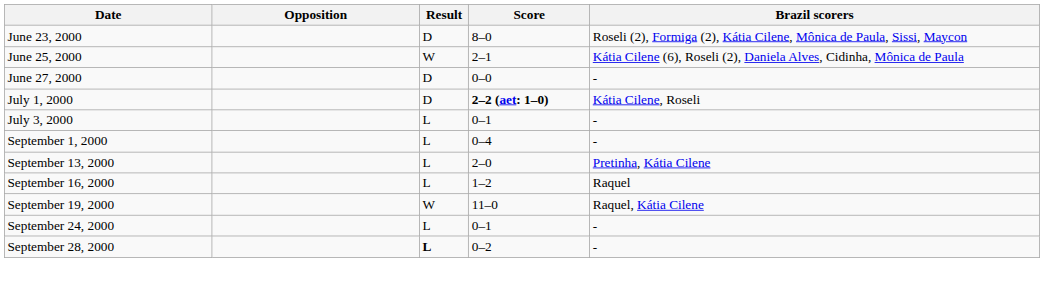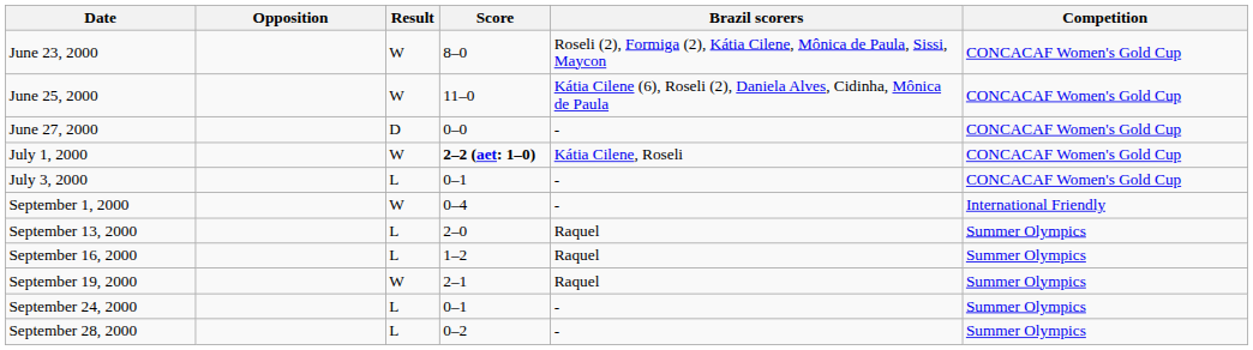+ column: Competition | CONCACAF Women's Gold Cup | CONCACAF Women's Gold Cup | CONCACAF Women's Gold Cup | CONCACAF Women's Gold Cup | CONCACAF Women's Gold Cup | International Friendly | Summer Olympics | Summer Olympics | Summer Olympics | Summer Olympics | Summer Olympics
June 23, 2000 | Result: D -> W
June 25, 2000 | Score: 2–1 -> 11–0
July 1, 2000 | Result: D -> W
September 1, 2000 | Result: L -> W
September 13, 2000 | Brazil scorers: Pretinha, Kátia Cilene -> Raquel
September 19, 2000 | Score: 11–0 -> 2–1
September 19, 2000 | Brazil scorers: Raquel, Kátia Cilene -> Raquel
September 28, 2000 | Result: bold -> normal
